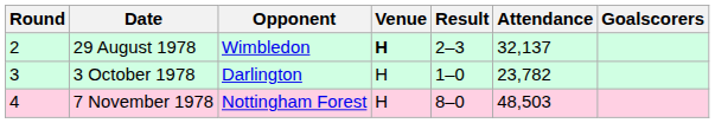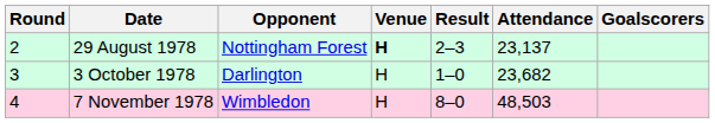29 August 1978 | Opponent: Wimbledon -> Nottingham Forest
29 August 1978 | Attendance: 32,137 -> 23,137
3 October 1978 | Attendance: 23,782 -> 23,682
7 November 1978 | Opponent: Nottingham Forest -> Wimbledon
